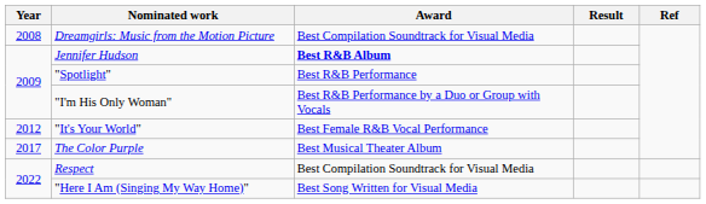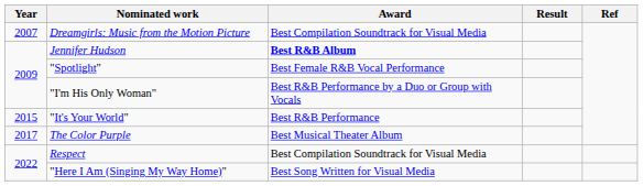Dreamgirls: Music from the Motion Picture | Year: 2008 -> 2007
"Spotlight" | Award: Best R&B Performance -> Best Female R&B Vocal Performance
"It's Your World" | Year: 2012 -> 2015
"It's Your World" | Award: Best Female R&B Vocal Performance -> Best R&B Performance
